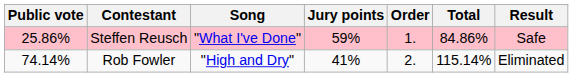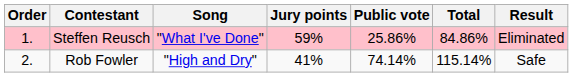columns swapped: Order <-> Public vote
Steffen Reusch | Result: Safe -> Eliminated
Rob Fowler | Result: Eliminated -> Safe
